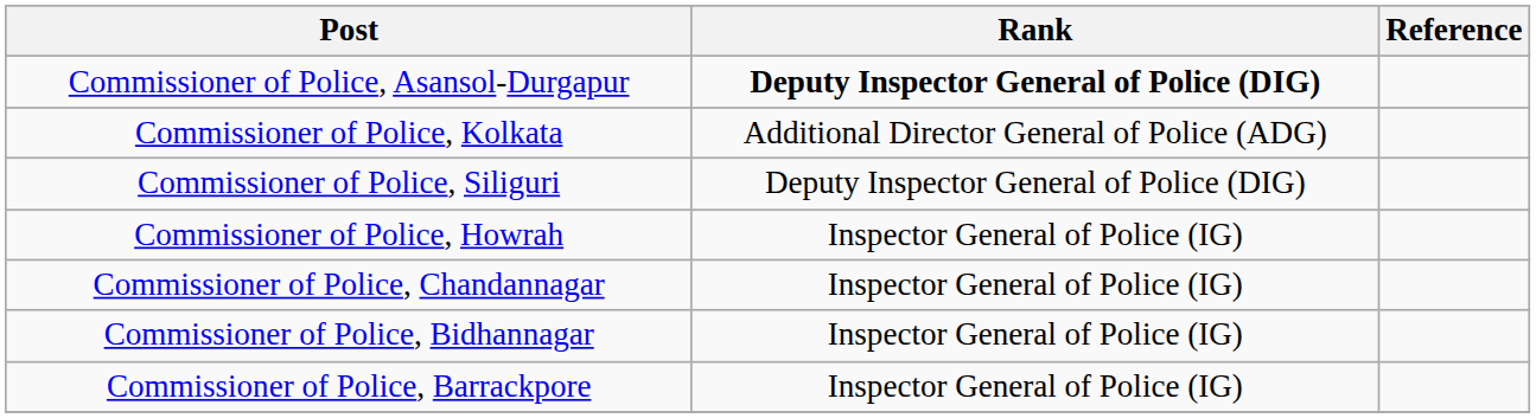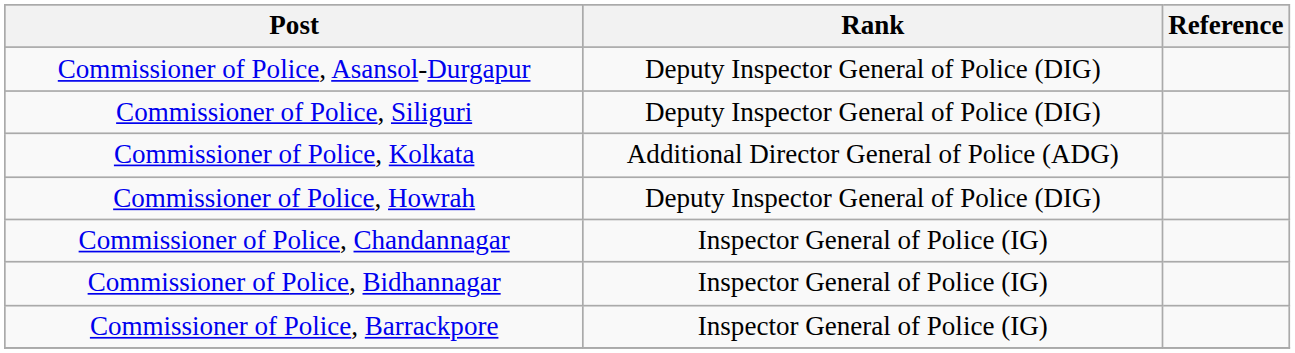Commissioner of Police, Asansol-Durgapur | Rank: bold -> normal
rows swapped: Commissioner of Police, Siliguri <-> Commissioner of Police, Kolkata
Commissioner of Police, Howrah | Rank: Inspector General of Police (IG) -> Deputy Inspector General of Police (DIG)
